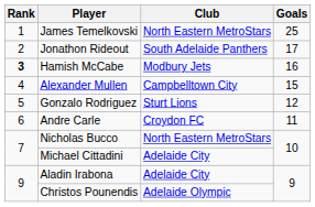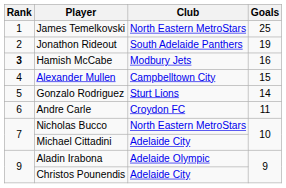Jonathon Rideout | Goals: 17 -> 19
Gonzalo Rodriguez | Goals: 12 -> 14
Aladin Irabona | Club: Adelaide City -> Adelaide Olympic
Christos Pounendis | Club: Adelaide Olympic -> Adelaide City
